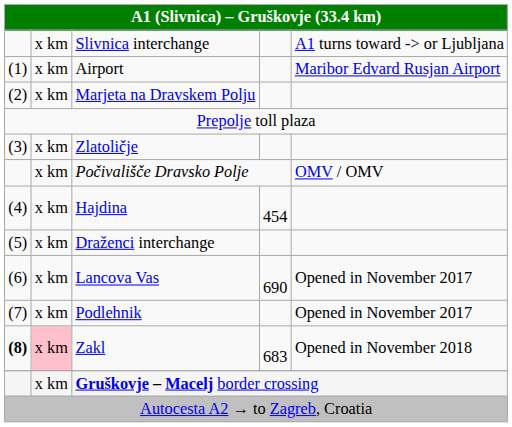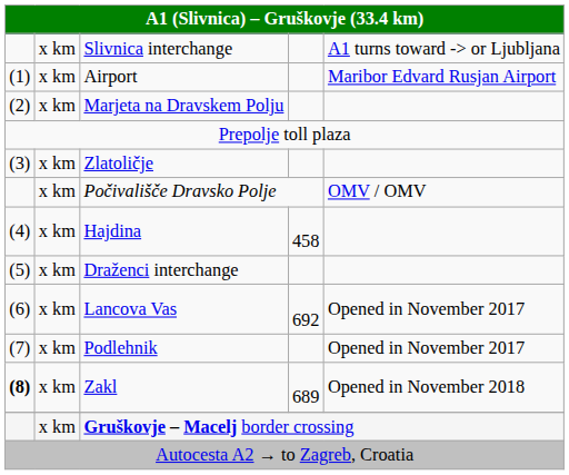Hajdina | column 4: 454 -> 458
Lancova Vas | column 4: 690 -> 692
Zakl | column 2: pink background -> no background
Zakl | column 4: 683 -> 689
